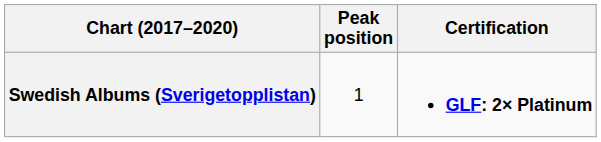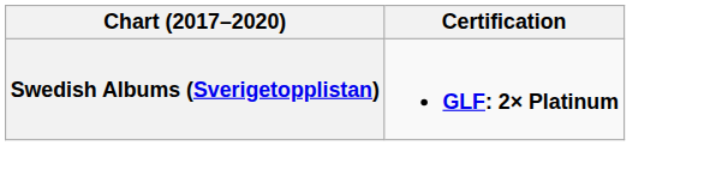- column: Peak position | 1
